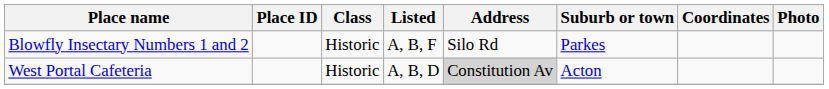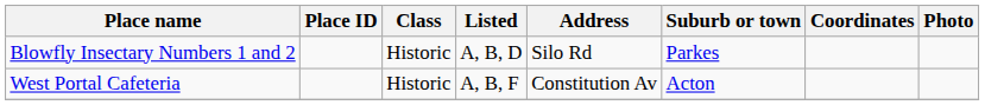Blowfly Insectary Numbers 1 and 2 | Listed: A, B, F -> A, B, D
West Portal Cafeteria | Listed: A, B, D -> A, B, F
West Portal Cafeteria | Address: lightgrey background -> no background
